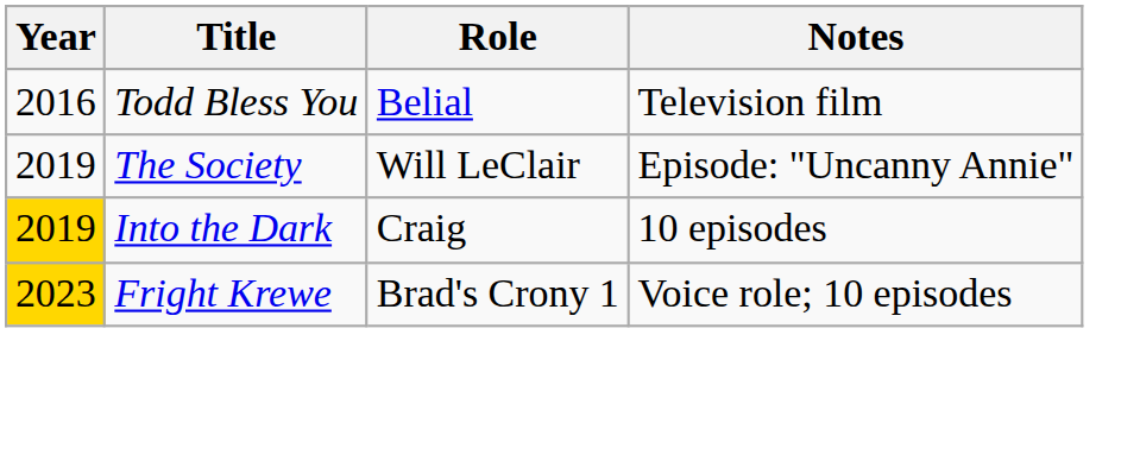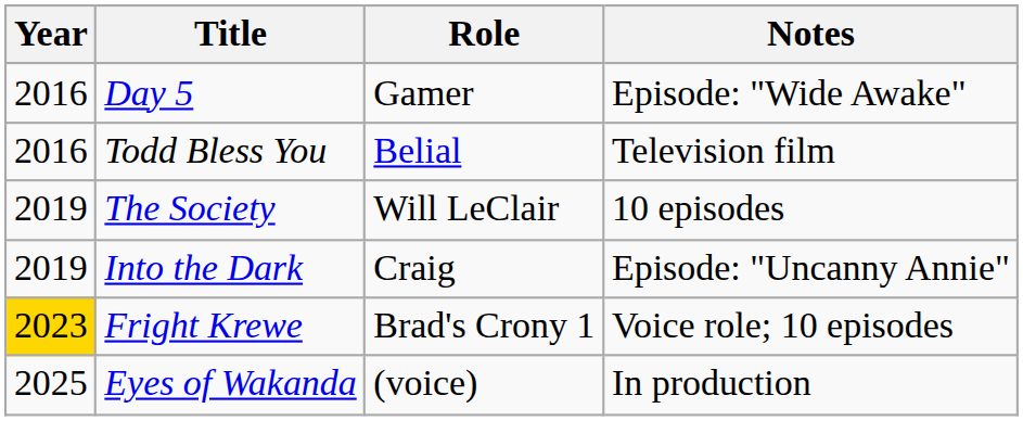+ row: 2016 | Day 5 | Gamer | Episode: "Wide Awake"
The Society | Notes: Episode: "Uncanny Annie" -> 10 episodes
Into the Dark | Year: gold background -> no background
Into the Dark | Notes: 10 episodes -> Episode: "Uncanny Annie"
+ row: 2025 | Eyes of Wakanda | (voice) | In production
